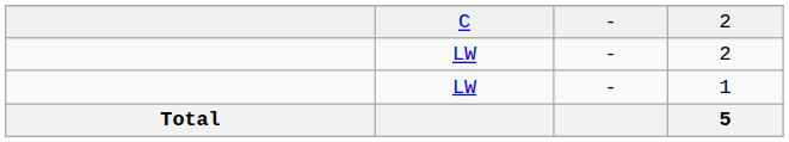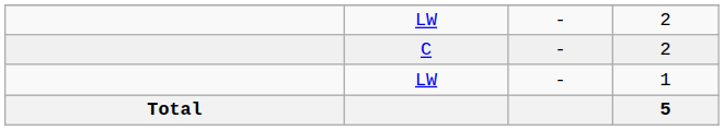rows swapped: LW / 2 <-> C
